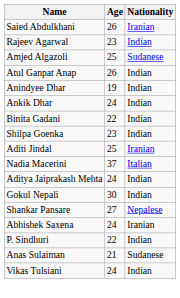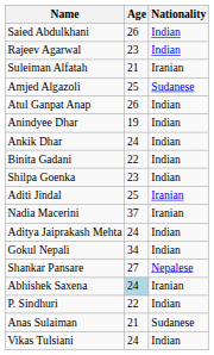Saied Abdulkhani | Nationality: Iranian -> Indian
+ row: Suleiman Alfatah | 21 | Iranian
Nadia Macerini | Nationality: Italian -> Iranian
Gokul Nepali | Age: 30 -> 34
Abhishek Saxena | Age: no background -> lightblue background
